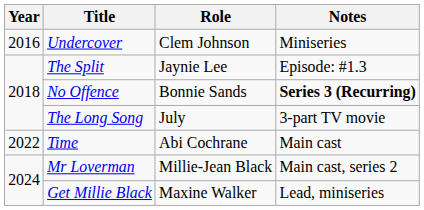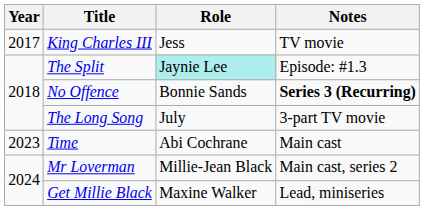- row: 2016 | Undercover | Clem Johnson | Miniseries
+ row: 2017 | King Charles III | Jess | TV movie
The Split | Role: no background -> paleturquoise background
Time | Year: 2022 -> 2023
